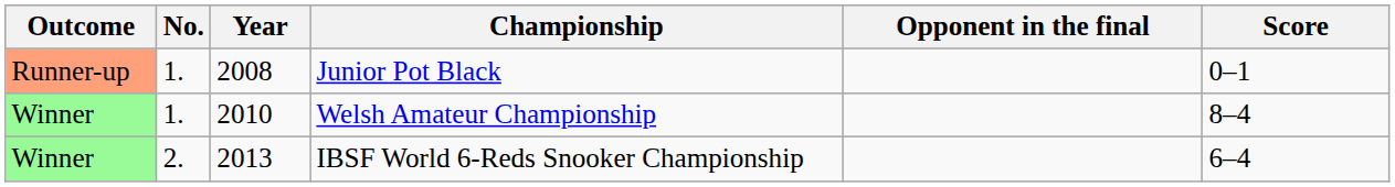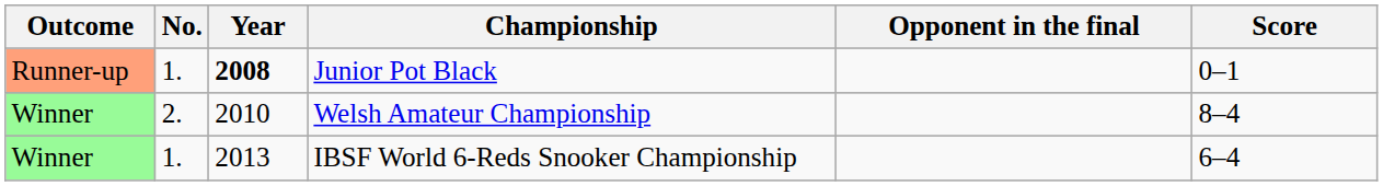Junior Pot Black | Year: normal -> bold
Welsh Amateur Championship | No.: 1. -> 2.
IBSF World 6-Reds Snooker Championship | No.: 2. -> 1.
